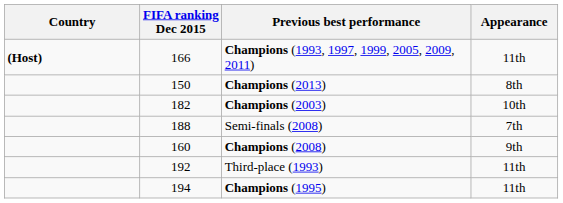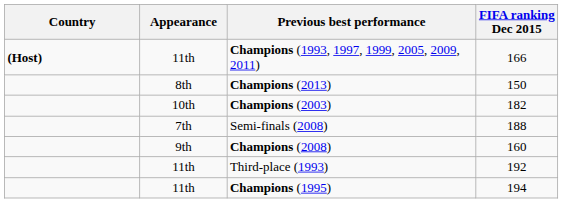columns swapped: Appearance <-> FIFA ranking Dec 2015
